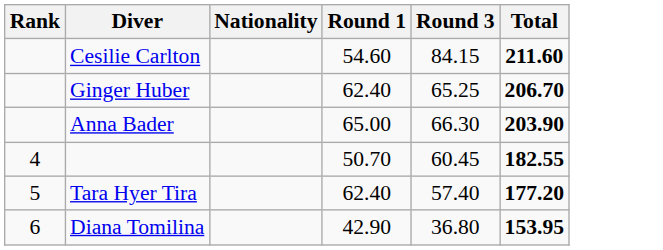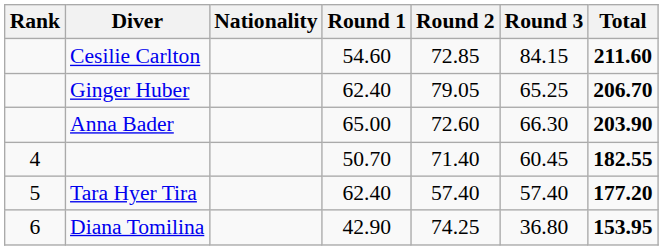+ column: Round 2 | 72.85 | 79.05 | 72.60 | 71.40 | 57.40 | 74.25
